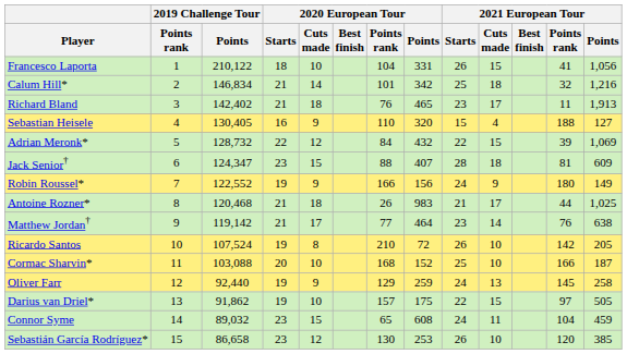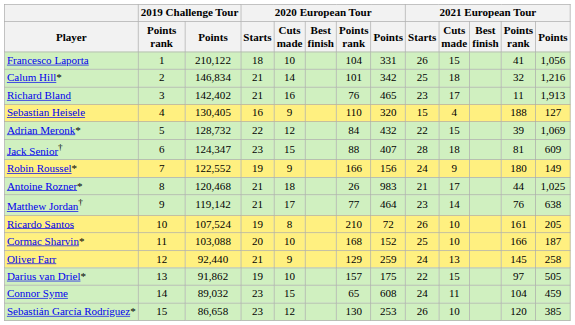Richard Bland | 2020 European Tour / Cuts made: 18 -> 16
Ricardo Santos | 2021 European Tour / Points rank: 142 -> 161
Oliver Farr | 2020 European Tour / Starts: 19 -> 21
